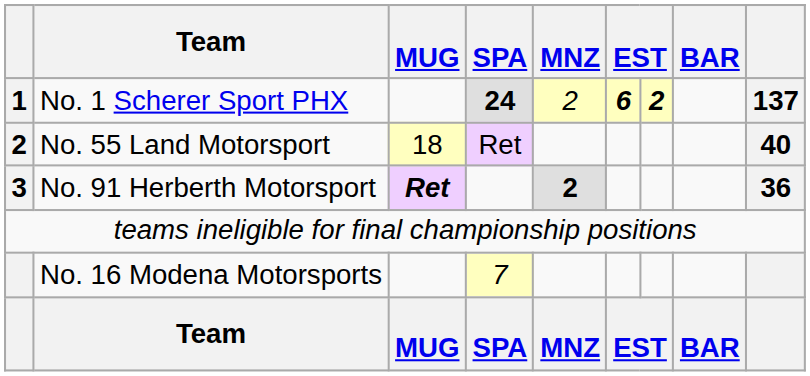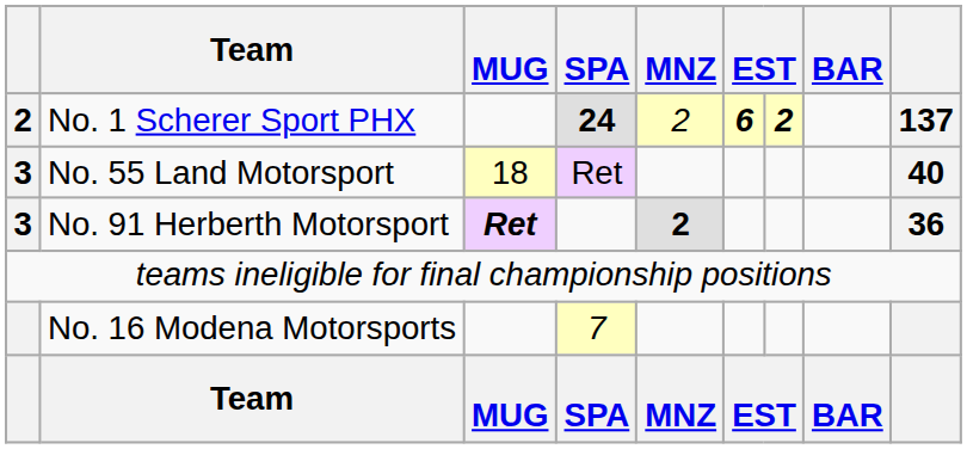No. 1 Scherer Sport PHX | column 1: 1 -> 2
No. 55 Land Motorsport | column 1: 2 -> 3
